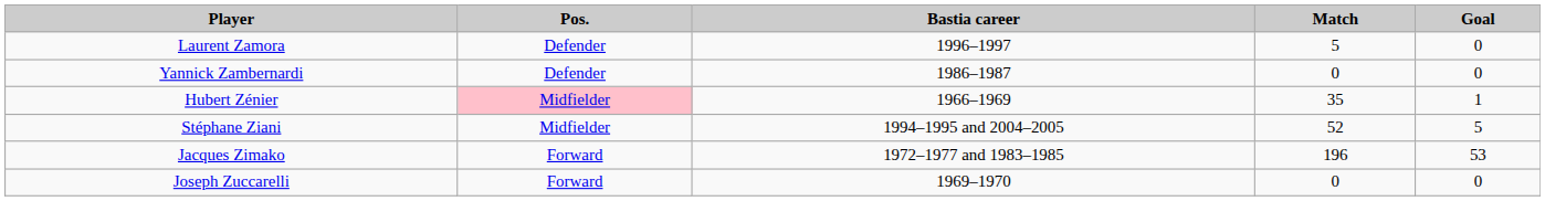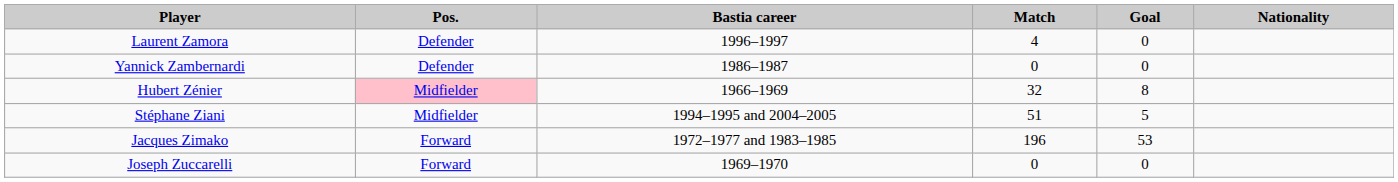+ column: Nationality
Laurent Zamora | Match: 5 -> 4
Hubert Zénier | Match: 35 -> 32
Hubert Zénier | Goal: 1 -> 8
Stéphane Ziani | Match: 52 -> 51
